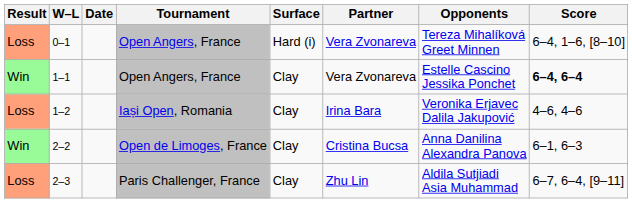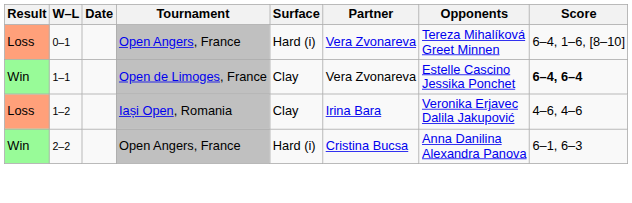1–1 | Tournament: Open Angers, France -> Open de Limoges, France
2–2 | Tournament: Open de Limoges, France -> Open Angers, France
2–2 | Surface: Clay -> Hard (i)
- row: Loss | 2–3 | Paris Challenger, France | Clay | Zhu Lin | Aldila Sutjiadi Asia Muhammad | 6–7, 6–4, [9–11]
